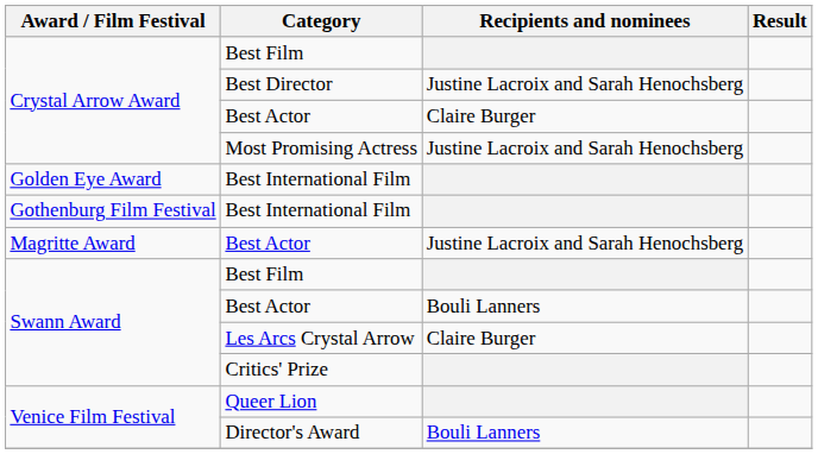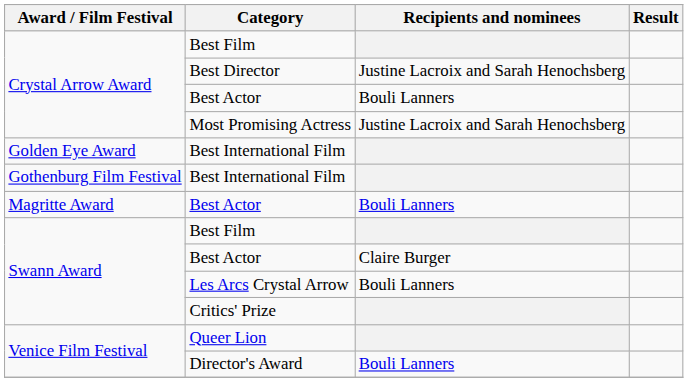Crystal Arrow Award / Best Actor | Recipients and nominees: Claire Burger -> Bouli Lanners
Magritte Award / Best Actor | Recipients and nominees: Justine Lacroix and Sarah Henochsberg -> Bouli Lanners
Swann Award / Best Actor | Recipients and nominees: Bouli Lanners -> Claire Burger
Les Arcs Crystal Arrow | Recipients and nominees: Claire Burger -> Bouli Lanners
